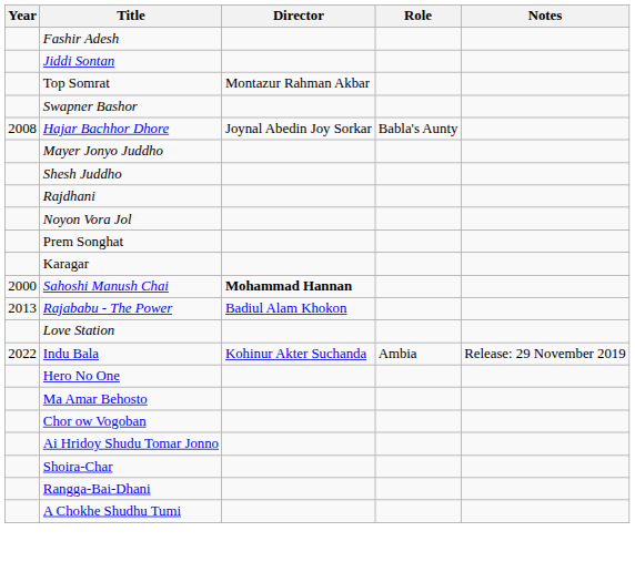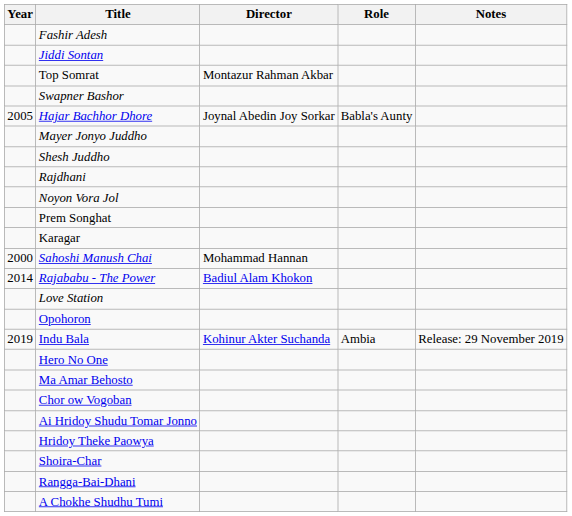Hajar Bachhor Dhore | Year: 2008 -> 2005
Sahoshi Manush Chai | Director: bold -> normal
Rajababu - The Power | Year: 2013 -> 2014
+ row: Opohoron
Indu Bala | Year: 2022 -> 2019
+ row: Hridoy Theke Paowya
